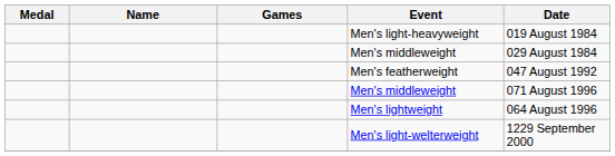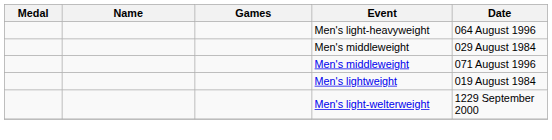Men's light-heavyweight | Date: 019 August 1984 -> 064 August 1996
- row: Men's featherweight | 047 August 1992
Men's lightweight | Date: 064 August 1996 -> 019 August 1984
